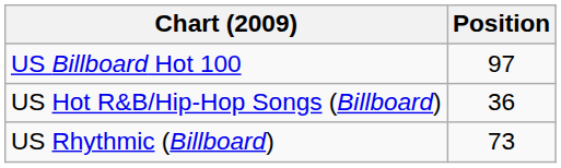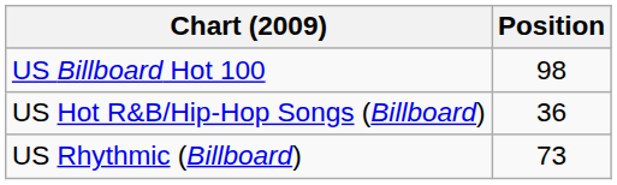US Billboard Hot 100 | Position: 97 -> 98
